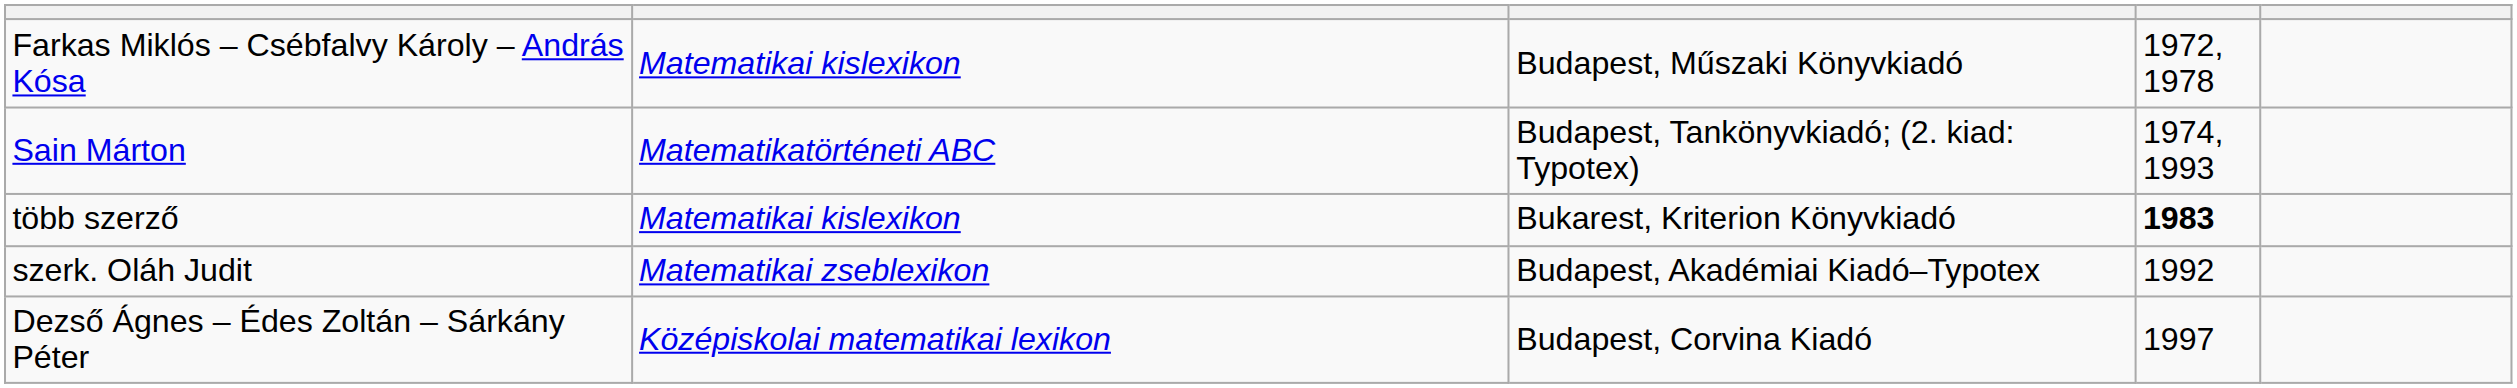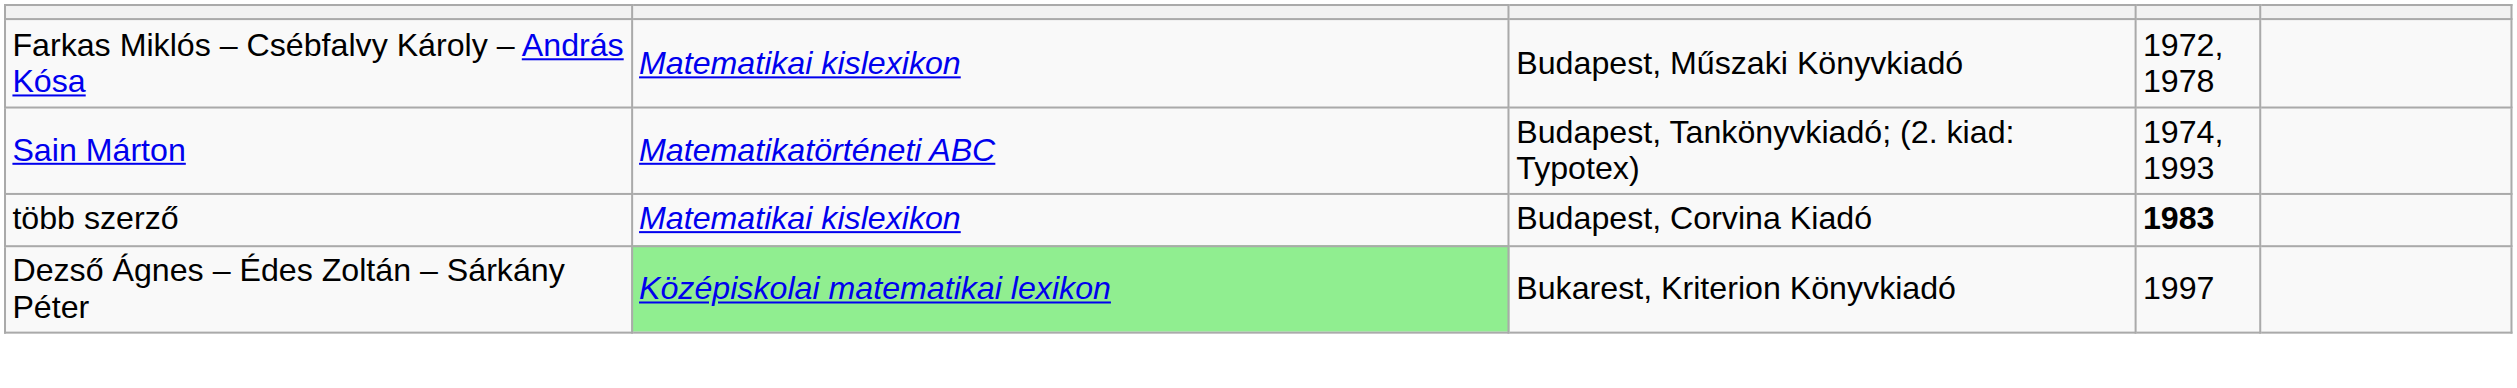több szerző | column 3: Bukarest, Kriterion Könyvkiadó -> Budapest, Corvina Kiadó
- row: szerk. Oláh Judit | Matematikai zseblexikon | Budapest, Akadémiai Kiadó–Typotex | 1992
Dezső Ágnes – Édes Zoltán – Sárkány Péter | column 2: no background -> lightgreen background
Dezső Ágnes – Édes Zoltán – Sárkány Péter | column 3: Budapest, Corvina Kiadó -> Bukarest, Kriterion Könyvkiadó
